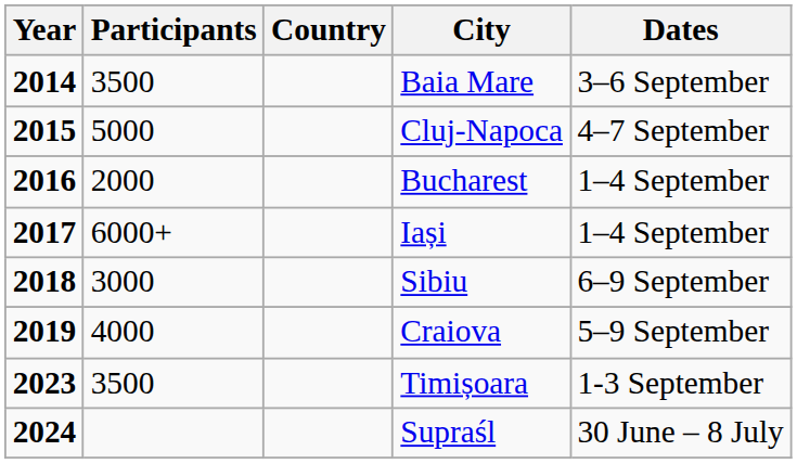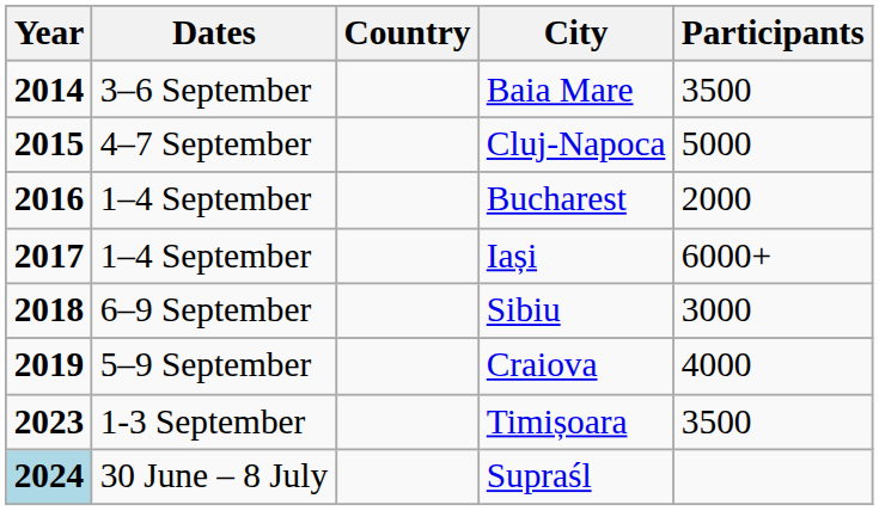columns swapped: Dates <-> Participants
Supraśl | Year: no background -> lightblue background
